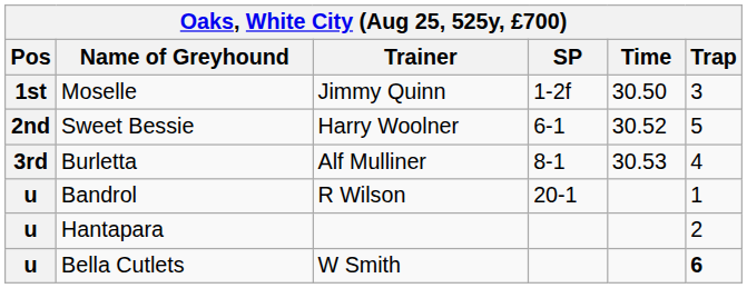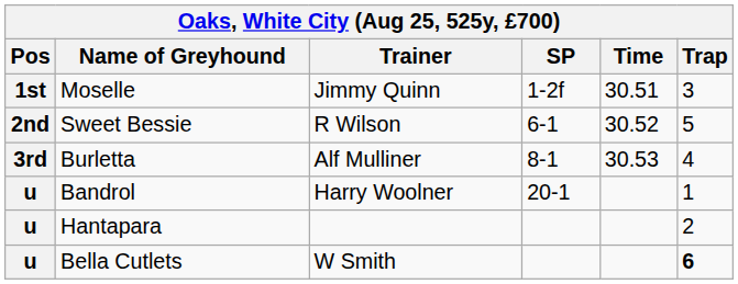Moselle | Time: 30.50 -> 30.51
Sweet Bessie | Trainer: Harry Woolner -> R Wilson
Bandrol | Trainer: R Wilson -> Harry Woolner
